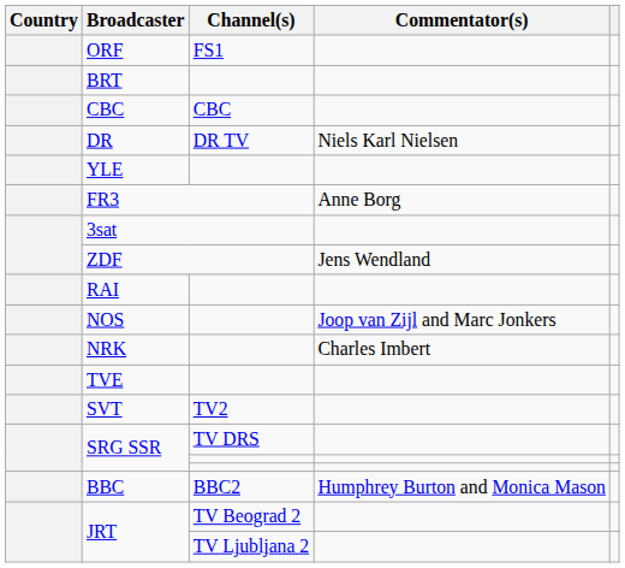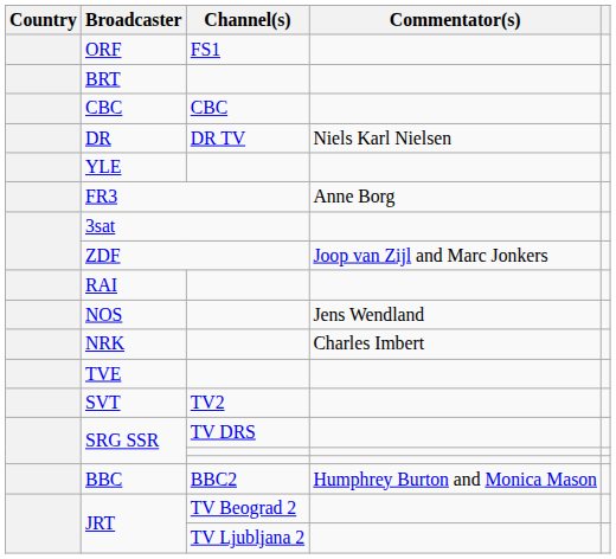ZDF | Commentator(s): Jens Wendland -> Joop van Zijl and Marc Jonkers
NOS | Commentator(s): Joop van Zijl and Marc Jonkers -> Jens Wendland
